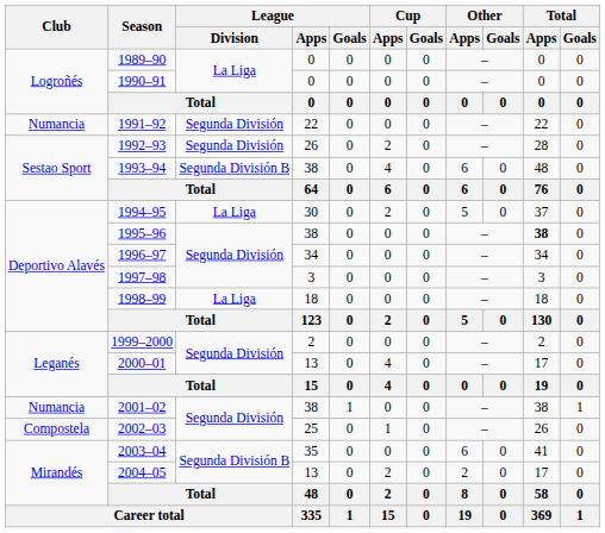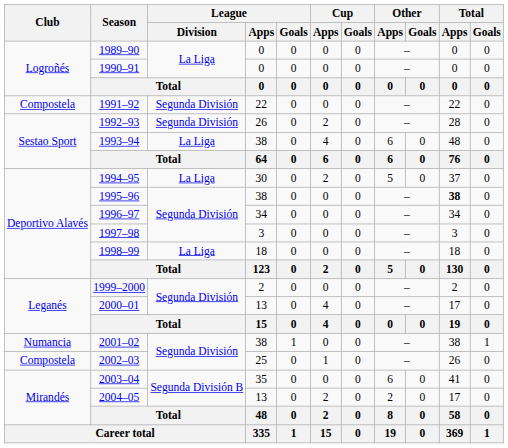1991–92 | Club: Numancia -> Compostela
1993–94 | League / Division: Segunda División B -> La Liga
